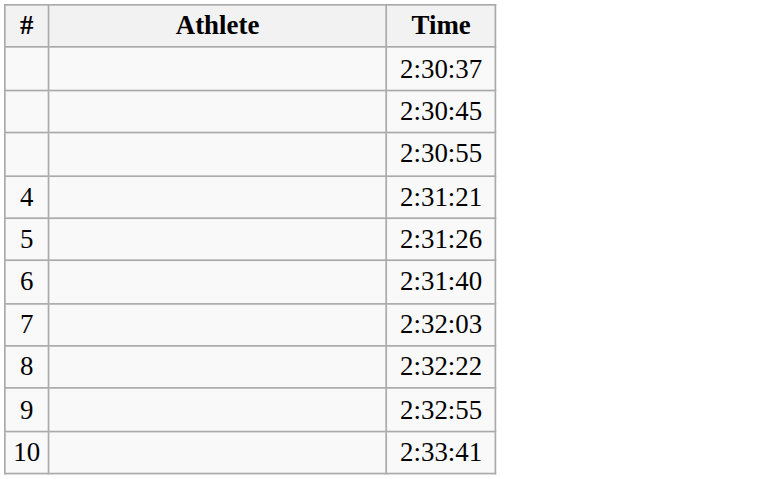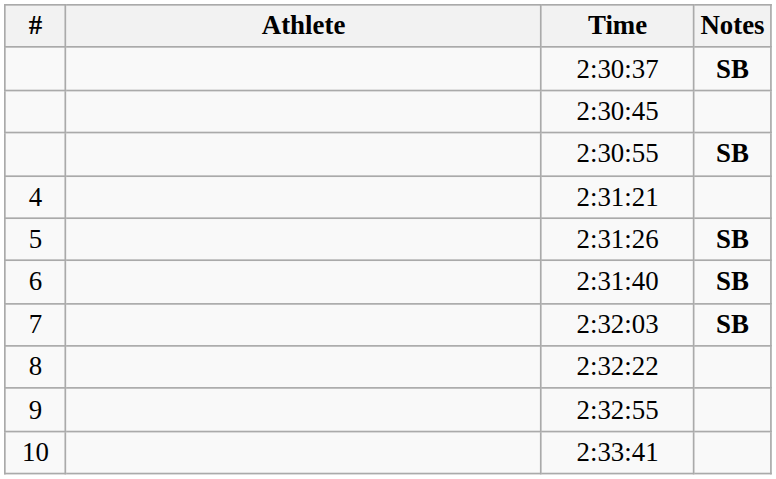+ column: Notes | SB | SB | SB | SB | SB
